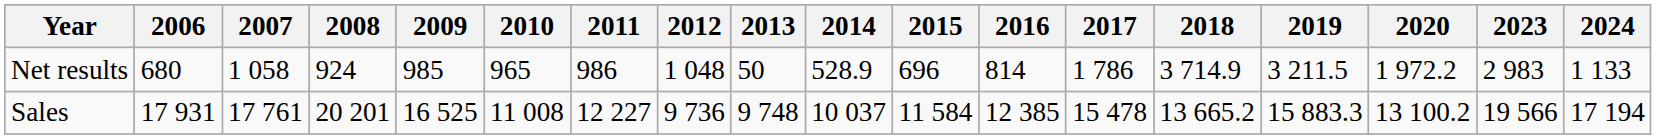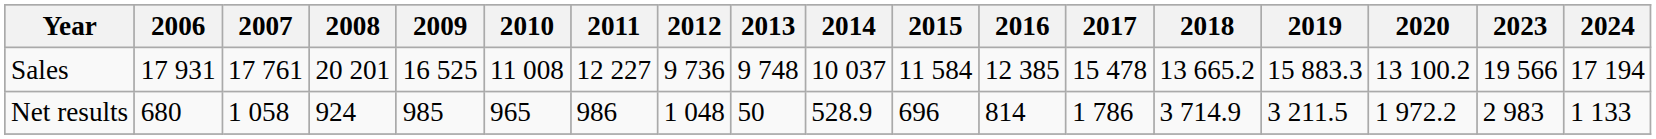rows swapped: Sales <-> Net results
